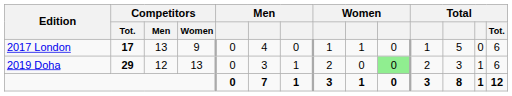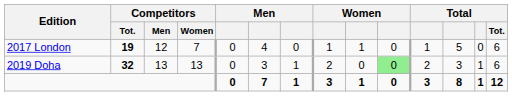2017 London | Competitors / Tot.: 17 -> 19
2017 London | Competitors / Men: 13 -> 12
2017 London | Competitors / Women: 9 -> 7
2019 Doha | Competitors / Tot.: 29 -> 32
2019 Doha | Competitors / Men: 12 -> 13
